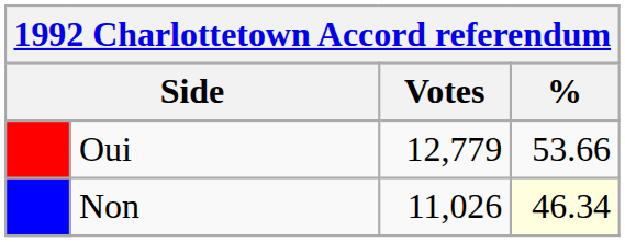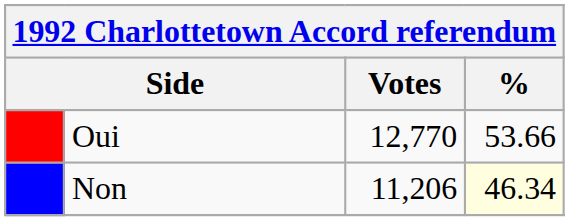Oui | Votes: 12,779 -> 12,770
Non | Votes: 11,026 -> 11,206
